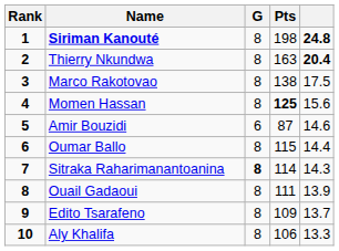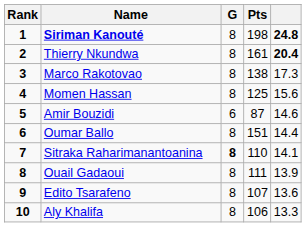Thierry Nkundwa | Pts: 163 -> 161
Marco Rakotovao | column 5: 17.5 -> 17.3
Momen Hassan | Pts: bold -> normal
Oumar Ballo | Pts: 115 -> 151
Sitraka Raharimanantoanina | Pts: 114 -> 110
Sitraka Raharimanantoanina | column 5: 14.3 -> 14.1
Edito Tsarafeno | Pts: 109 -> 107
Edito Tsarafeno | column 5: 13.7 -> 13.6
